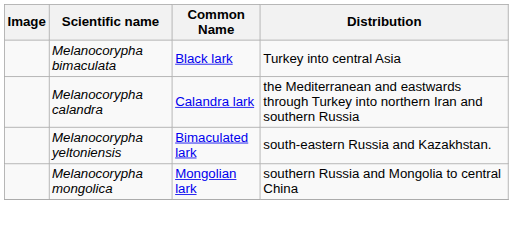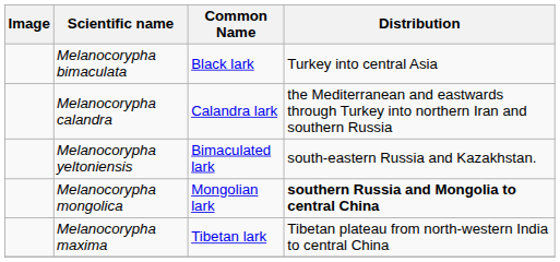Melanocorypha mongolica | Distribution: normal -> bold
+ row: Melanocorypha maxima | Tibetan lark | Tibetan plateau from north-western India to central China
